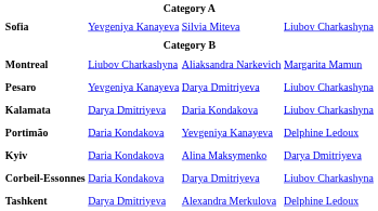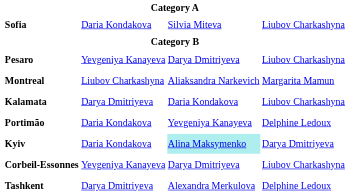Sofia | column 2: Yevgeniya Kanayeva -> Daria Kondakova
rows swapped: Montreal <-> Pesaro
Kyiv | column 3: no background -> paleturquoise background
Corbeil-Essonnes | column 2: Daria Kondakova -> Yevgeniya Kanayeva
